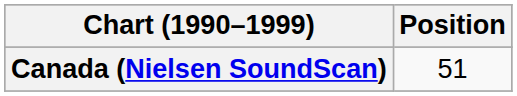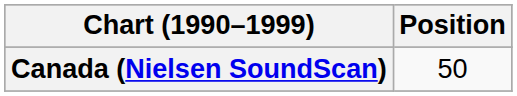Canada (Nielsen SoundScan) | Position: 51 -> 50
